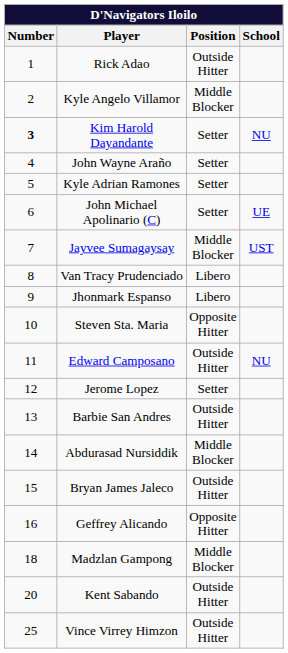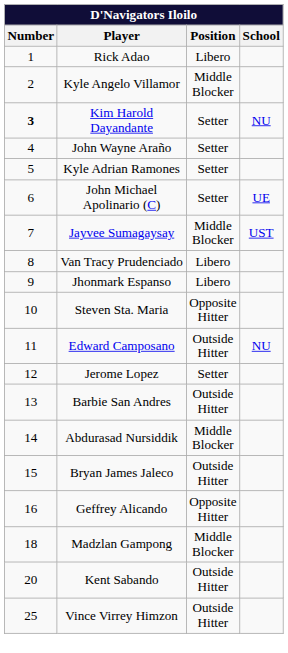Rick Adao | Position: Outside Hitter -> Libero
